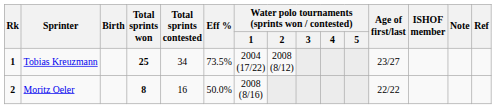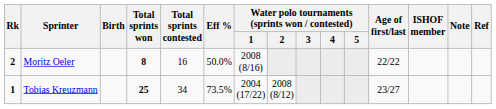rows swapped: Tobias Kreuzmann <-> Moritz Oeler
